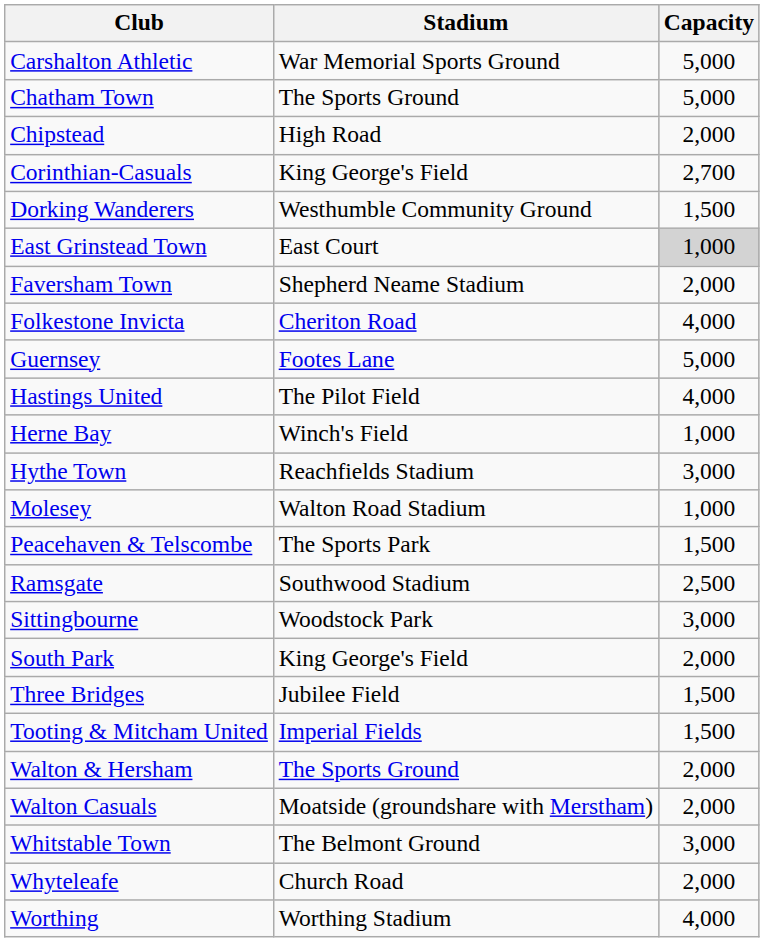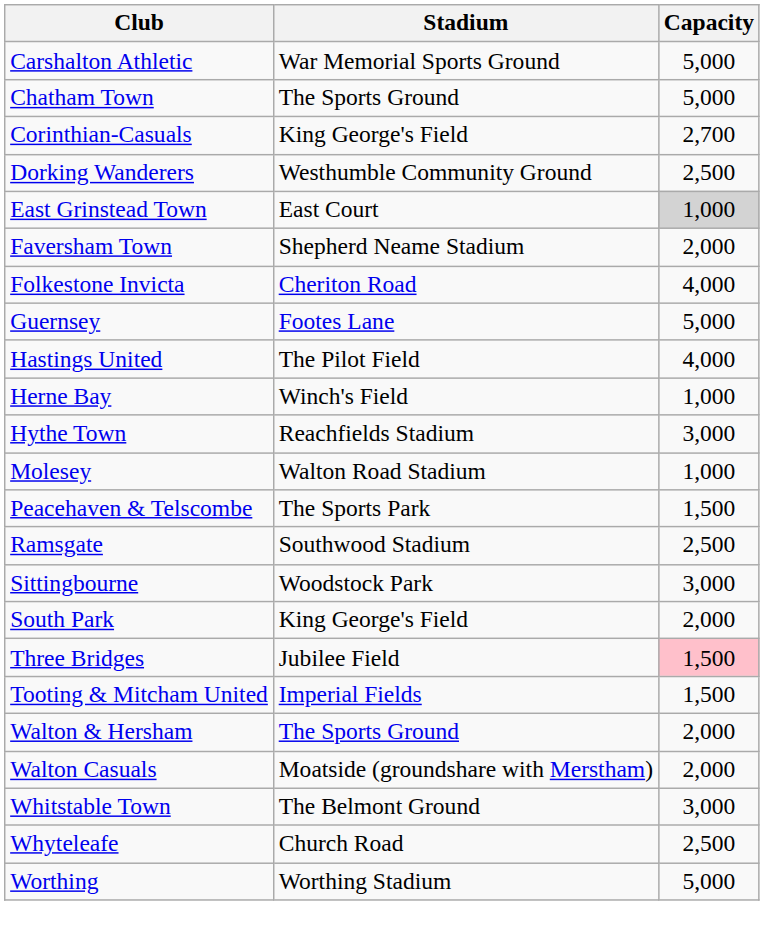- row: Chipstead | High Road | 2,000
Dorking Wanderers | Capacity: 1,500 -> 2,500
Three Bridges | Capacity: no background -> pink background
Whyteleafe | Capacity: 2,000 -> 2,500
Worthing | Capacity: 4,000 -> 5,000
